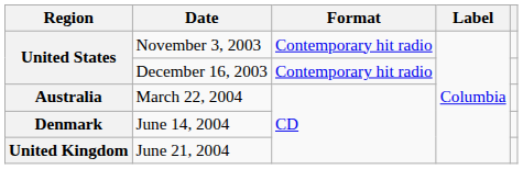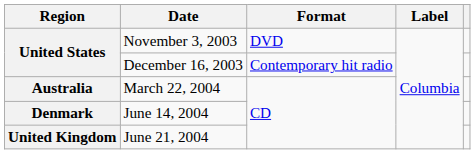November 3, 2003 | Format: Contemporary hit radio -> DVD
